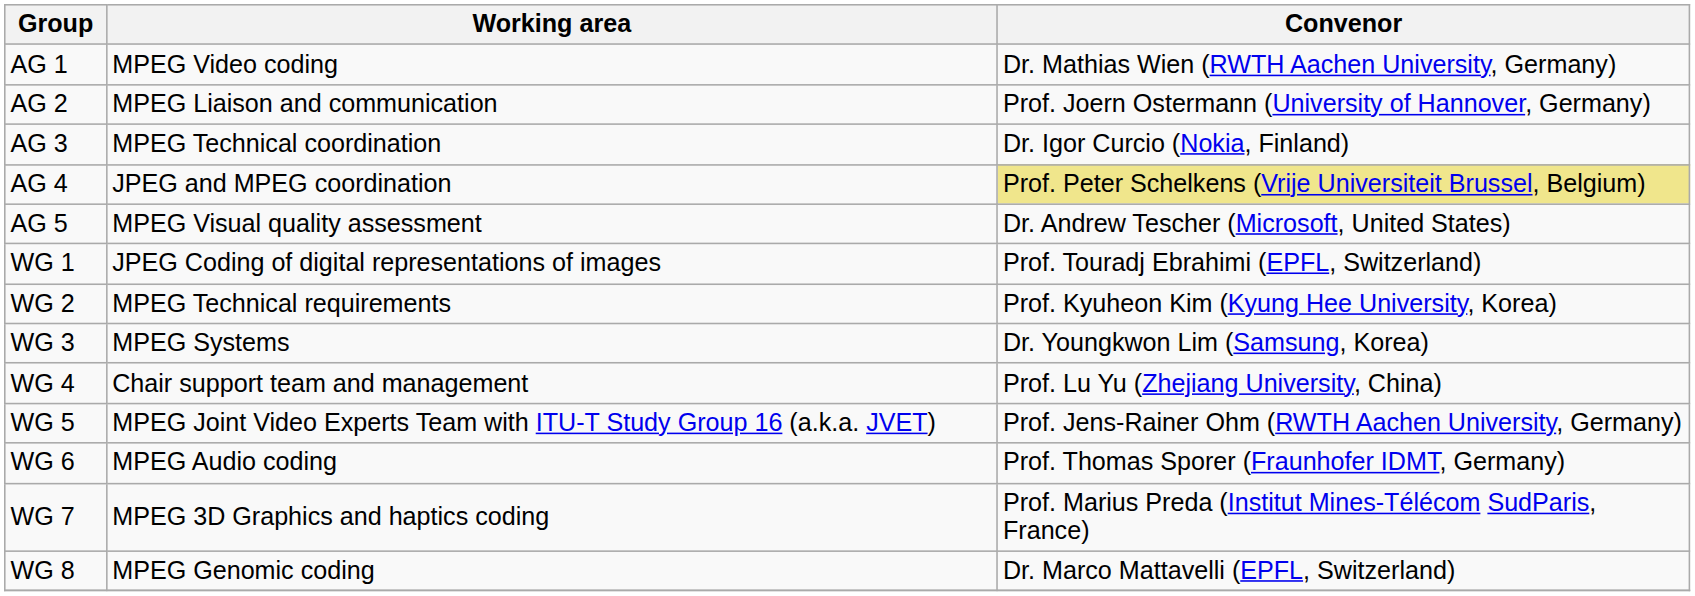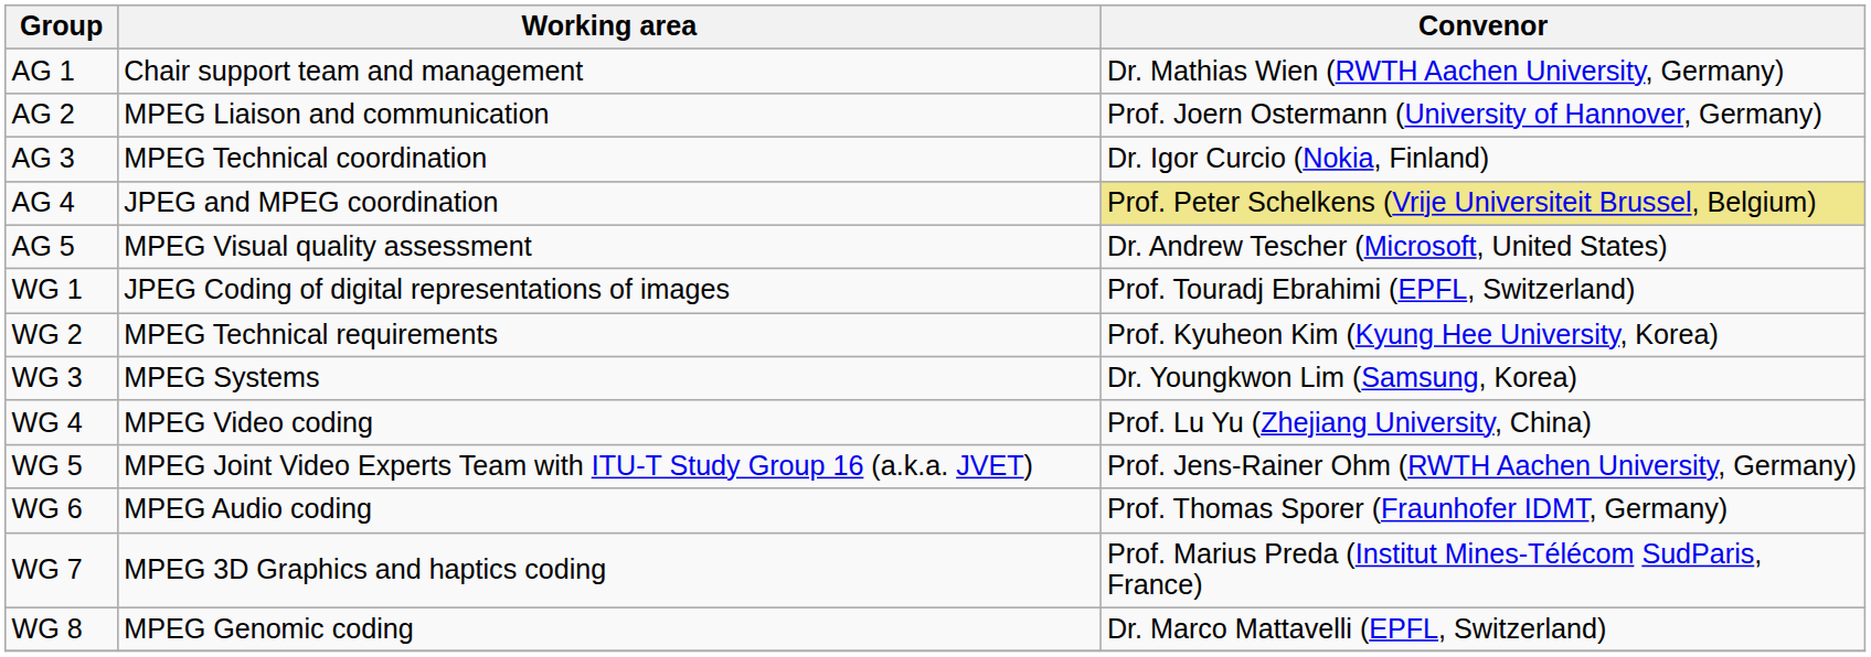AG 1 | Working area: MPEG Video coding -> Chair support team and management
WG 4 | Working area: Chair support team and management -> MPEG Video coding
